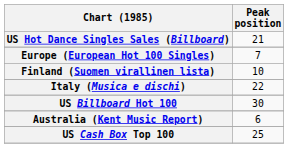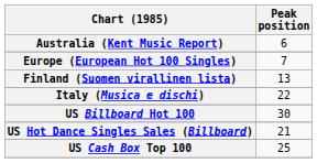rows swapped: Australia (Kent Music Report) <-> US Hot Dance Singles Sales (Billboard)
Finland (Suomen virallinen lista) | Peak position: 10 -> 13
